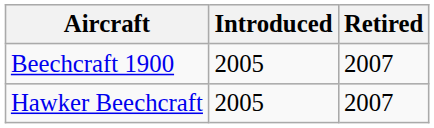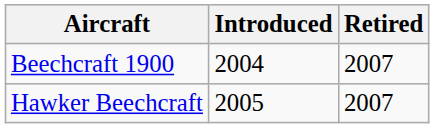Beechcraft 1900 | Introduced: 2005 -> 2004
